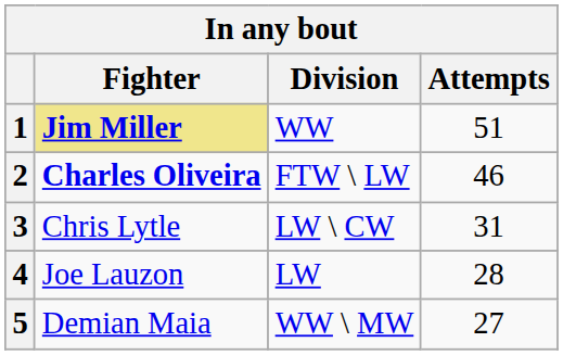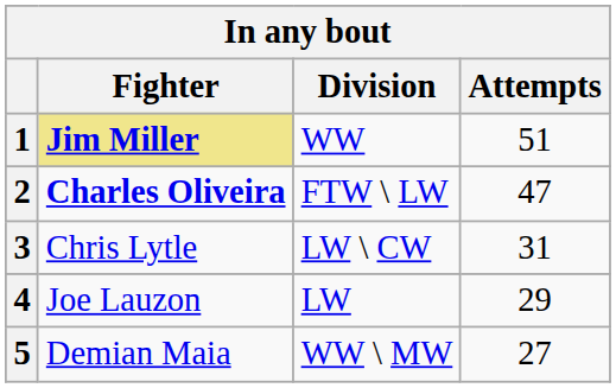2 | Attempts: 46 -> 47
4 | Attempts: 28 -> 29
